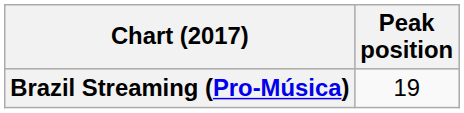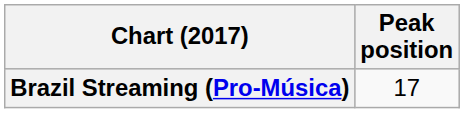Brazil Streaming (Pro-Música) | Peak position: 19 -> 17
